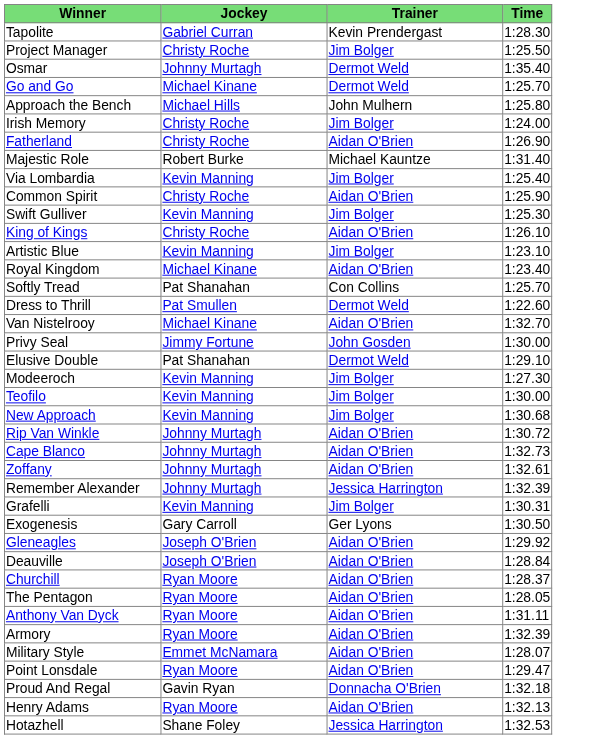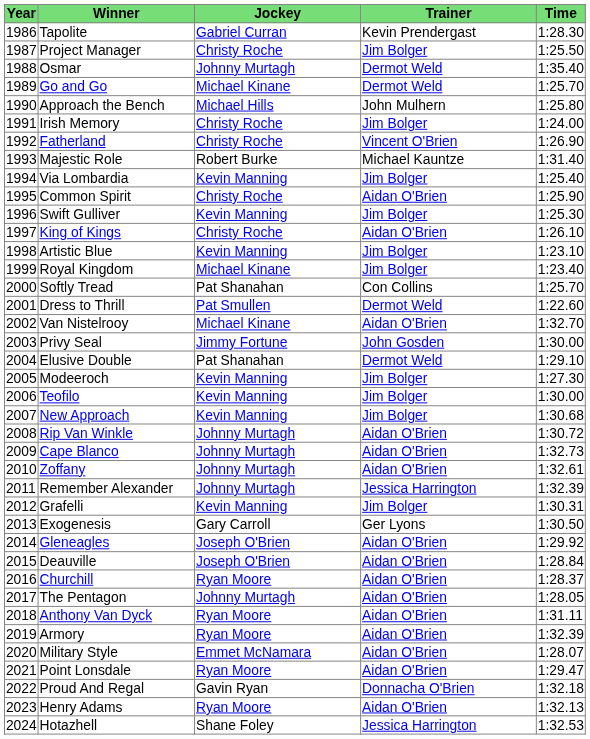+ column: Year | 1986 | 1987 | 1988 | 1989 | 1990 | 1991 | 1992 | 1993 | 1994 | 1995 | 1996 | 1997 | 1998 | 1999 | 2000 | 2001 | 2002 | 2003 | 2004 | 2005 | 2006 | 2007 | 2008 | 2009 | 2010 | 2011 | 2012 | 2013 | 2014 | 2015 | 2016 | 2017 | 2018 | 2019 | 2020 | 2021 | 2022 | 2023 | 2024
Fatherland | Trainer: Aidan O'Brien -> Vincent O'Brien
Royal Kingdom | Trainer: Aidan O'Brien -> Jim Bolger
The Pentagon | Jockey: Ryan Moore -> Johnny Murtagh
